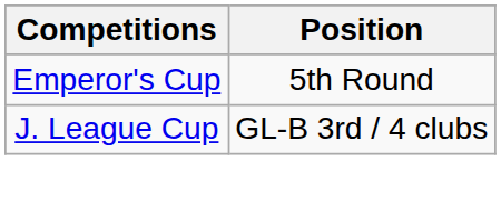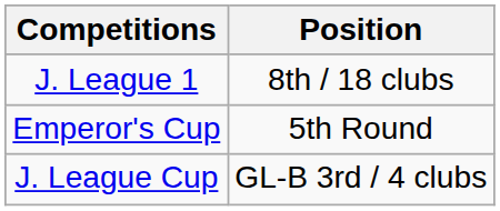+ row: J. League 1 | 8th / 18 clubs
